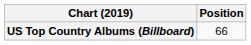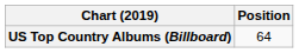US Top Country Albums (Billboard) | Position: 66 -> 64
